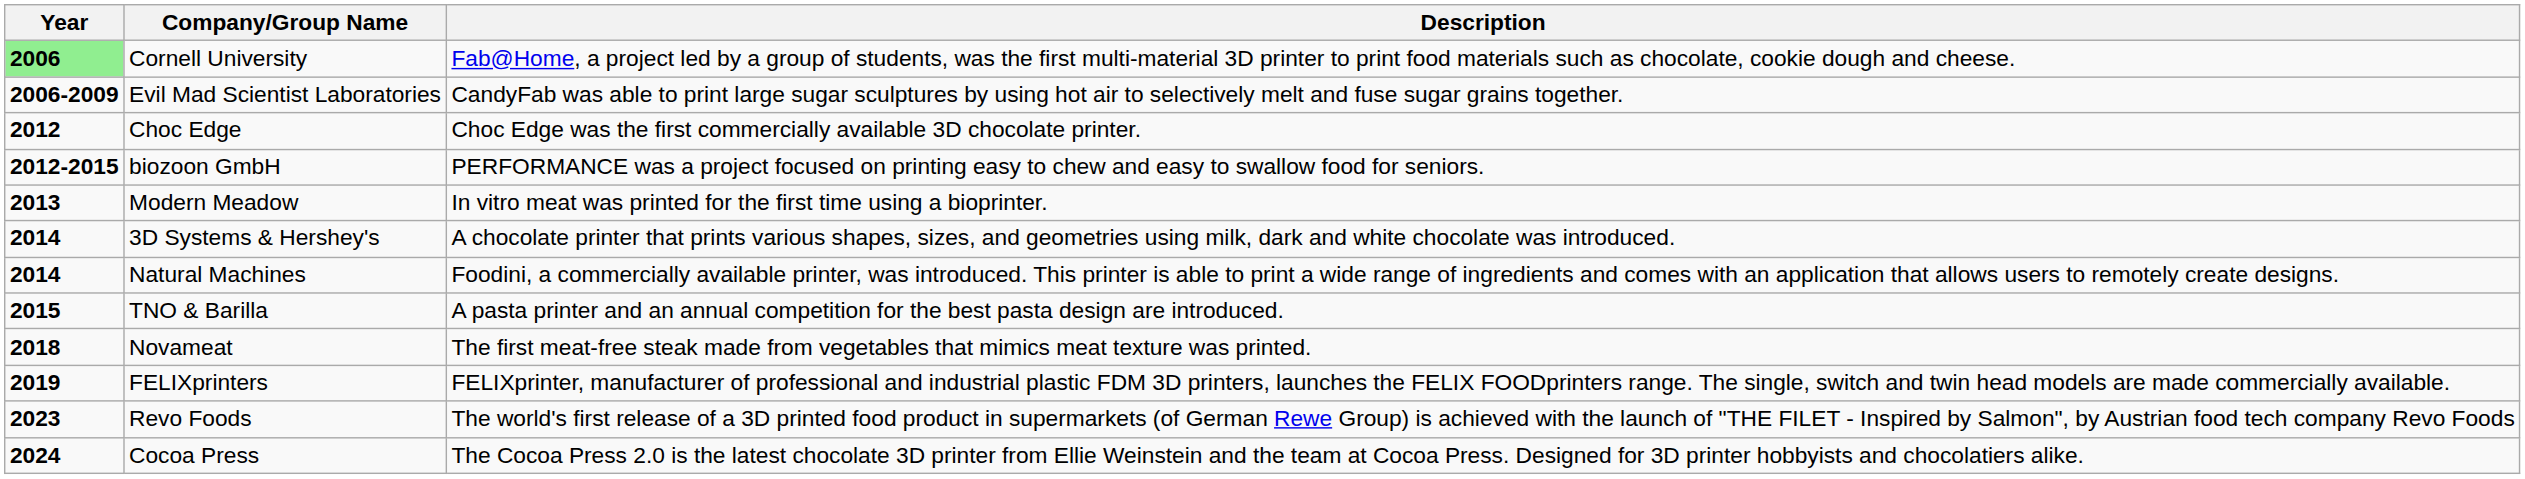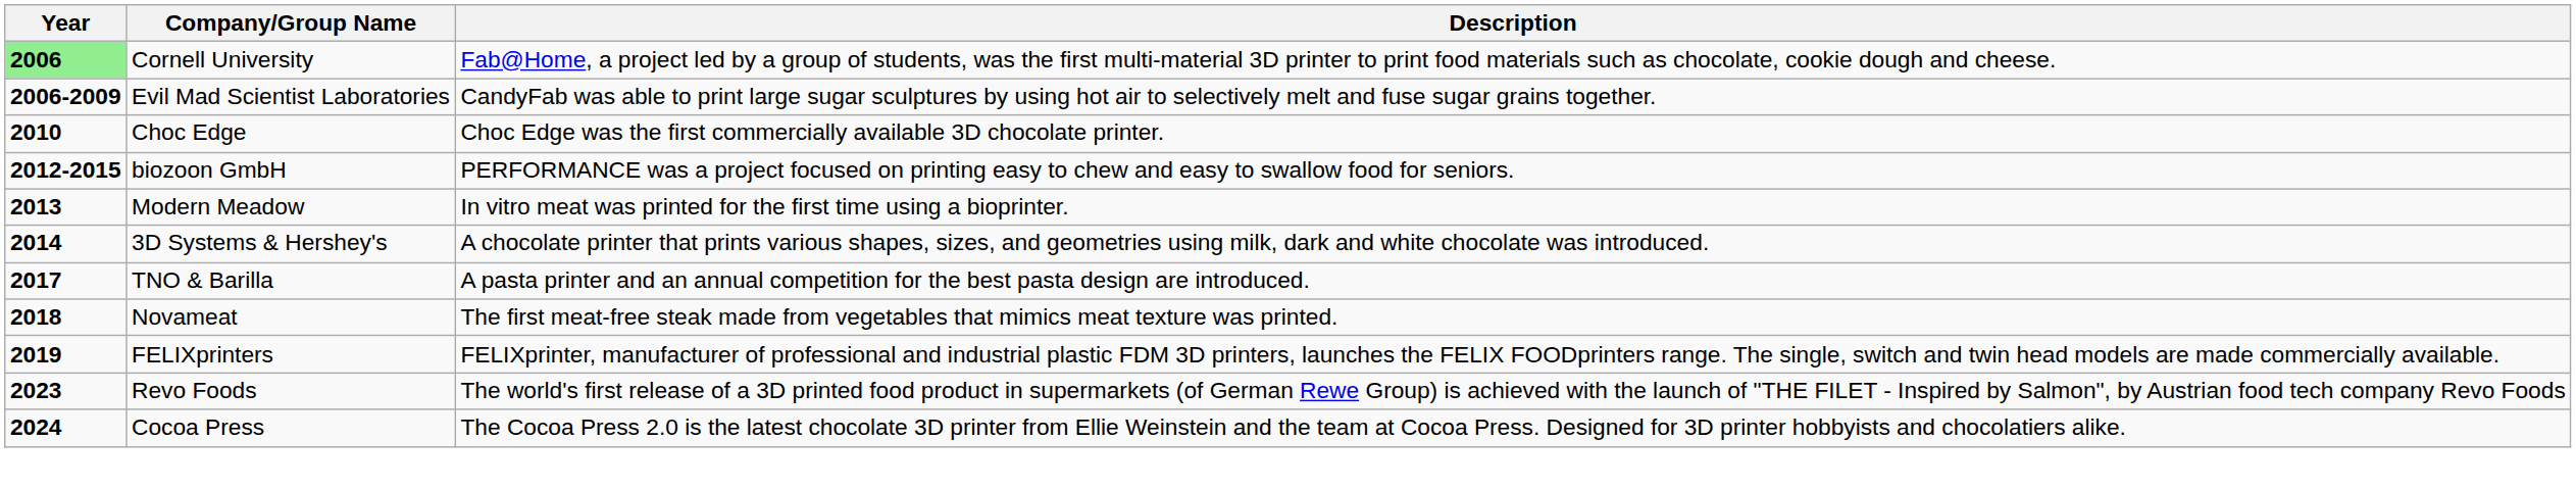Choc Edge | Year: 2012 -> 2010
- row: 2014 | Natural Machines | Foodini, a commercially available printer, was introduced. This printer is able to print a wide range of ingredients and comes with an application that allows users to remotely create designs.
TNO & Barilla | Year: 2015 -> 2017
